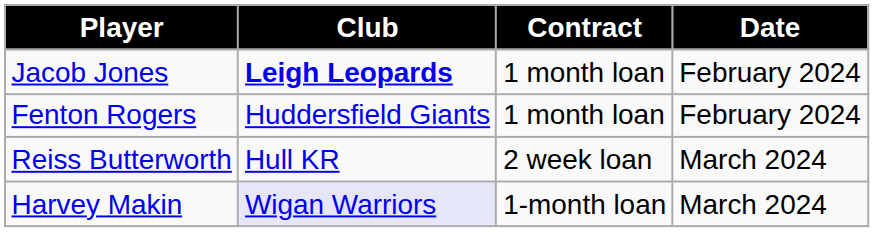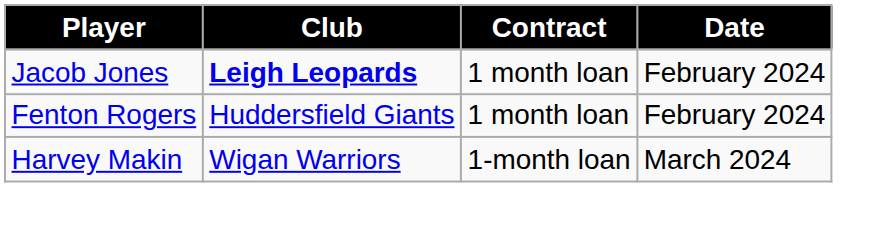- row: Reiss Butterworth | Hull KR | 2 week loan | March 2024
Harvey Makin | Club: lavender background -> no background
